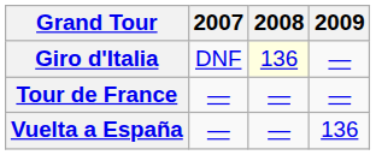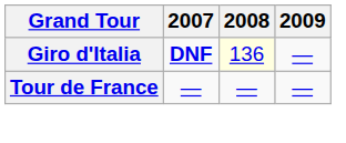Giro d'Italia | 2007: normal -> bold
- row: Vuelta a España | — | — | 136
